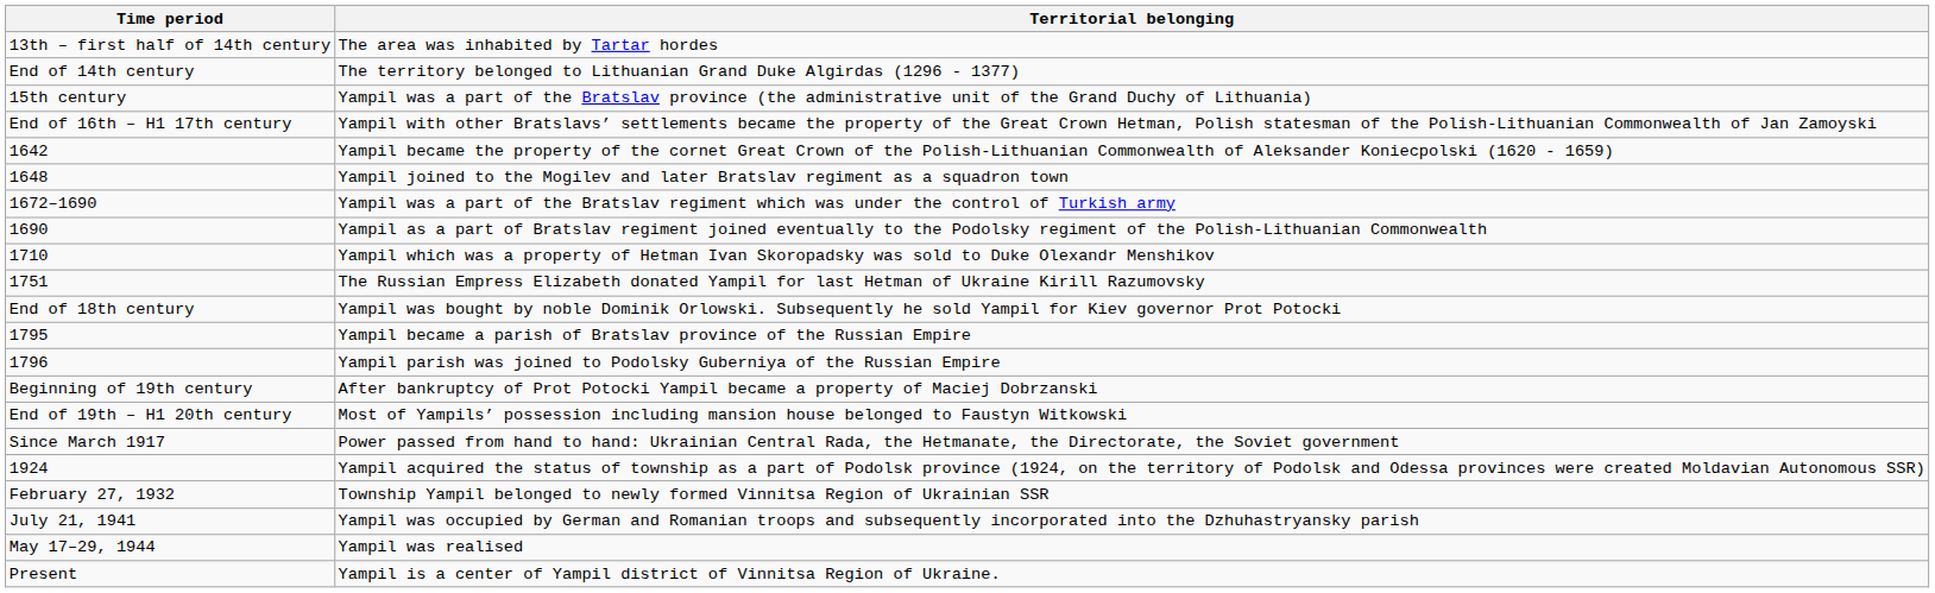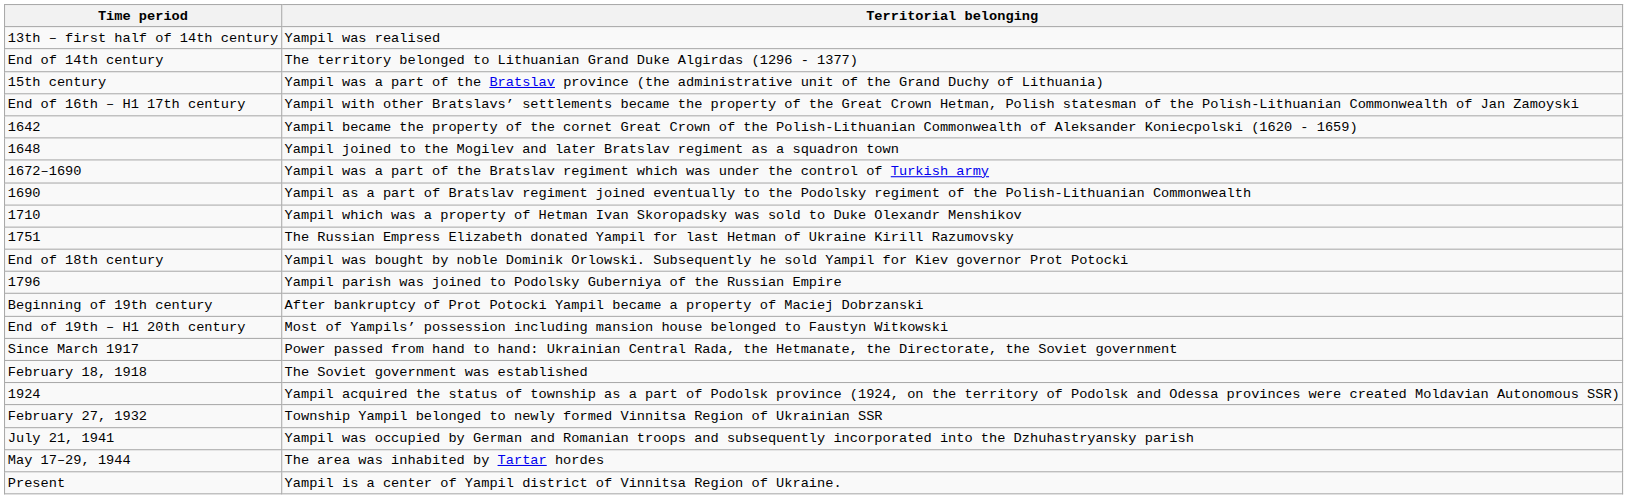13th – first half of 14th century | Territorial belonging: The area was inhabited by Tartar hordes -> Yampil was realised
- row: 1795 | Yampil became a parish of Bratslav province of the Russian Empire
+ row: February 18, 1918 | The Soviet government was established
May 17–29, 1944 | Territorial belonging: Yampil was realised -> The area was inhabited by Tartar hordes
